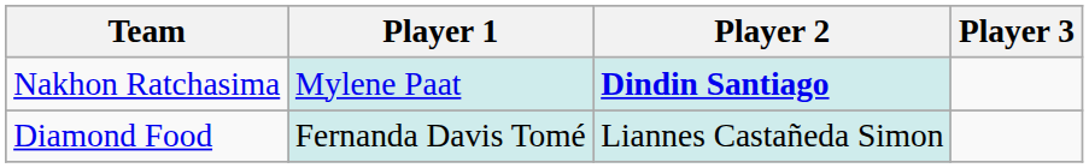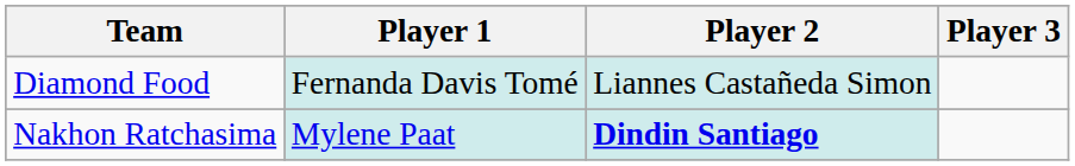rows swapped: Nakhon Ratchasima <-> Diamond Food
